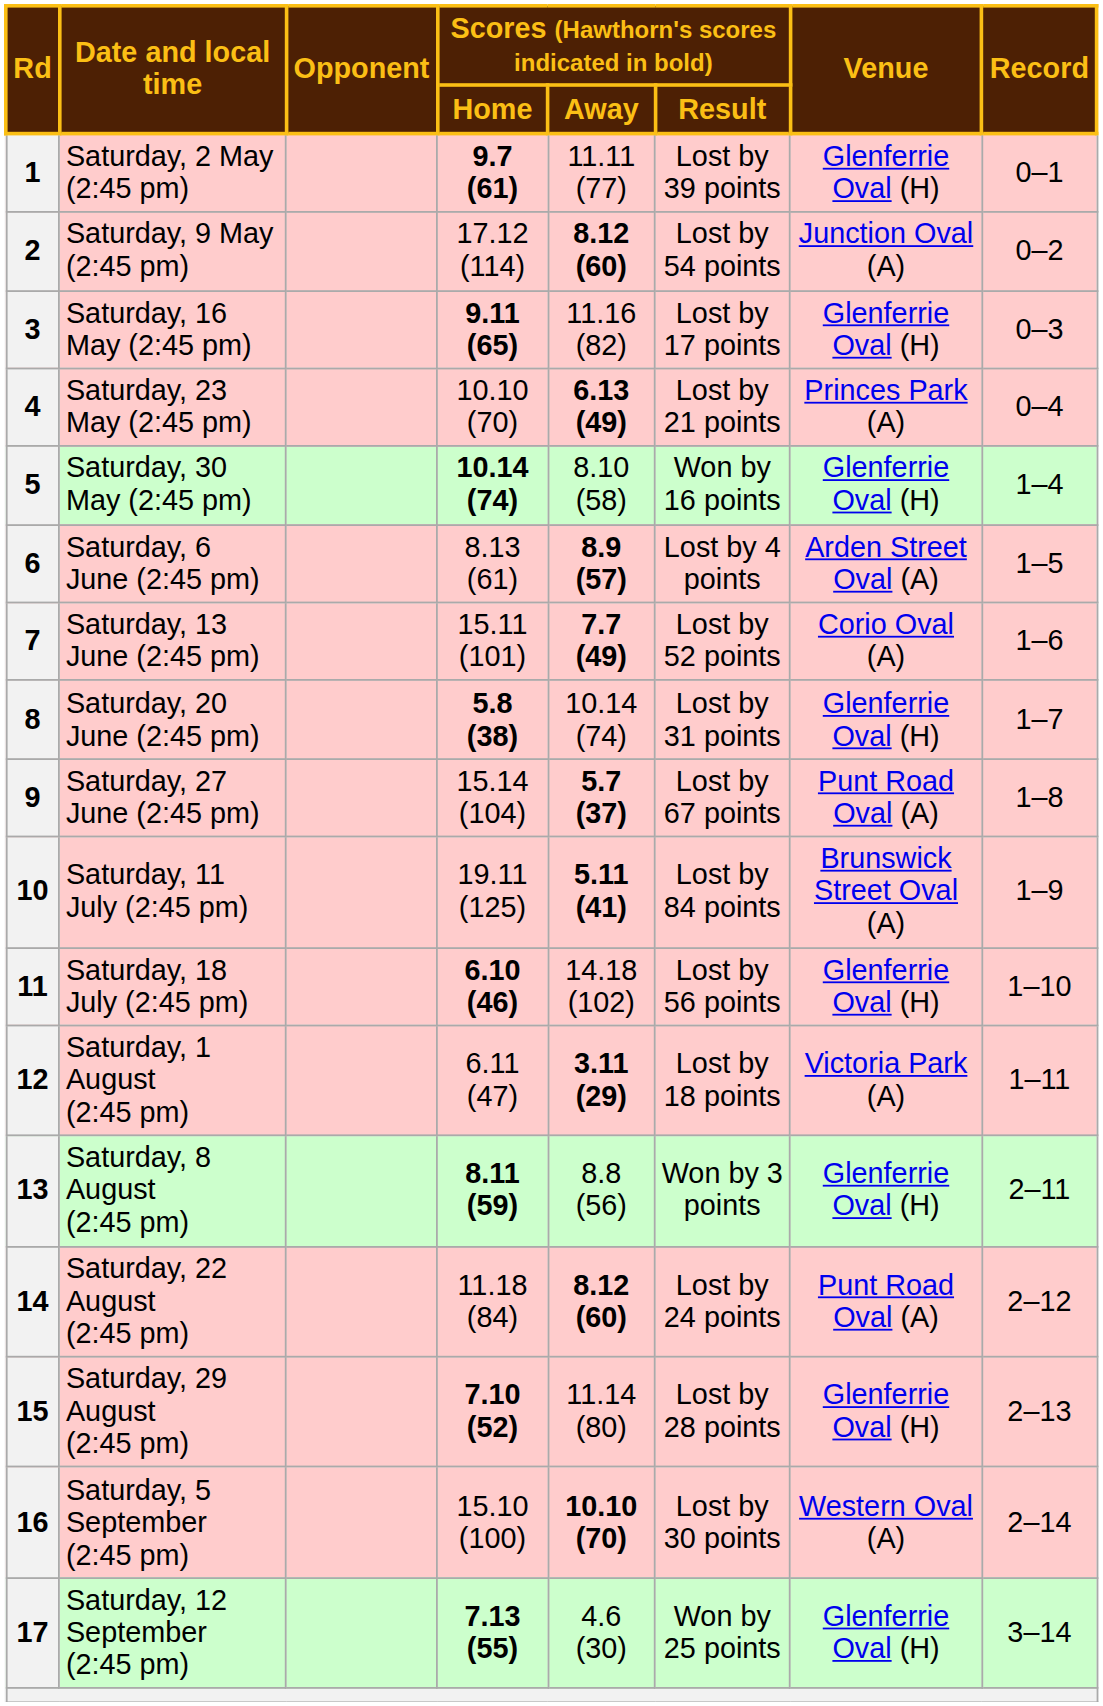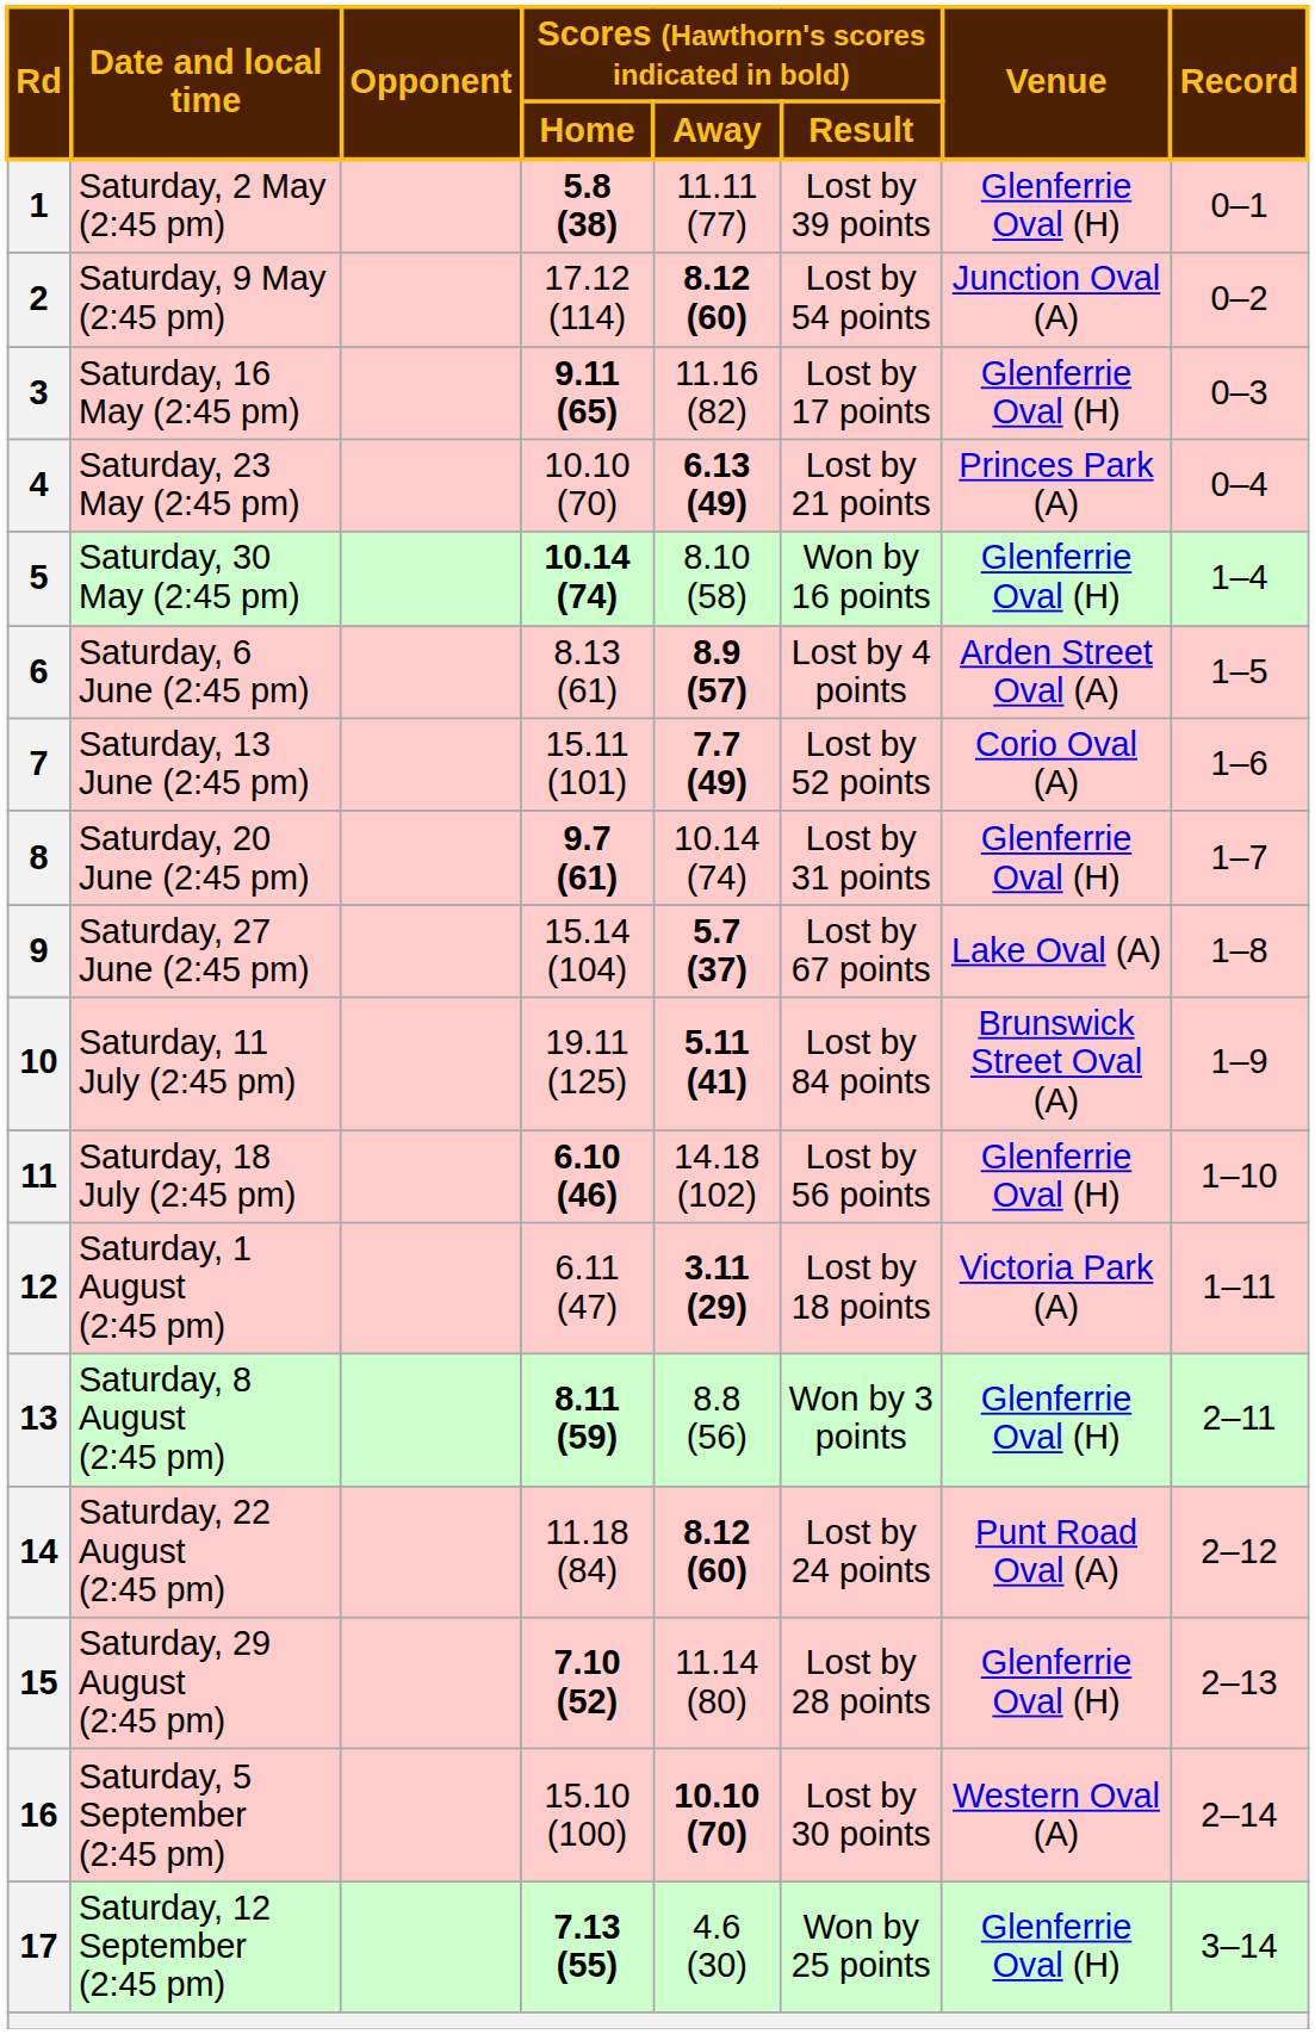1 | Scores (Hawthorn's scores indicated in bold) / Home: 9.7 (61) -> 5.8 (38)
8 | Scores (Hawthorn's scores indicated in bold) / Home: 5.8 (38) -> 9.7 (61)
9 | Venue: Punt Road Oval (A) -> Lake Oval (A)
